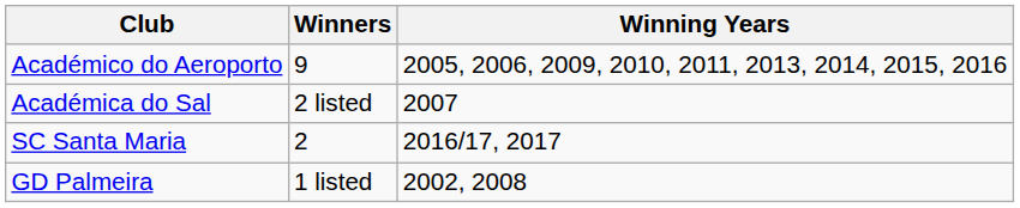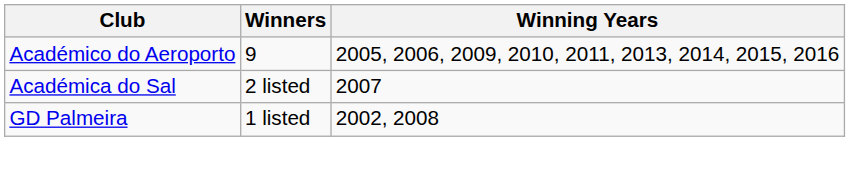- row: SC Santa Maria | 2 | 2016/17, 2017
